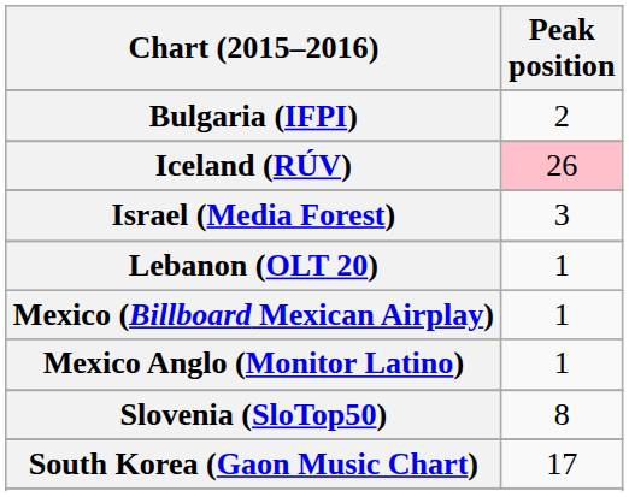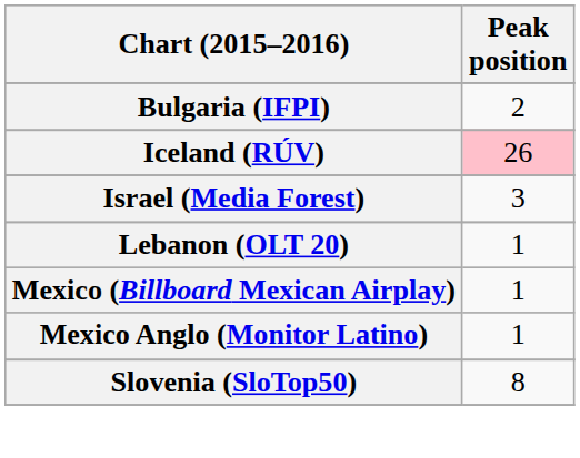- row: South Korea (Gaon Music Chart) | 17
